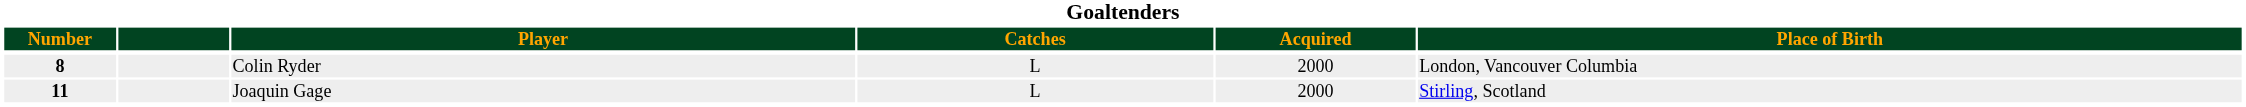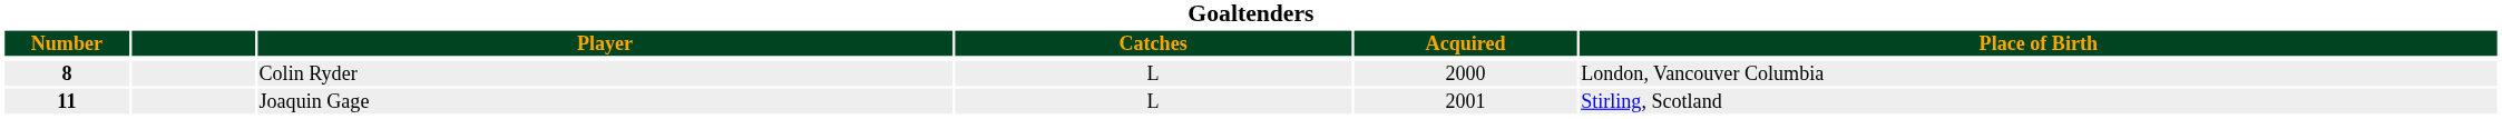Joaquin Gage | Acquired: 2000 -> 2001
